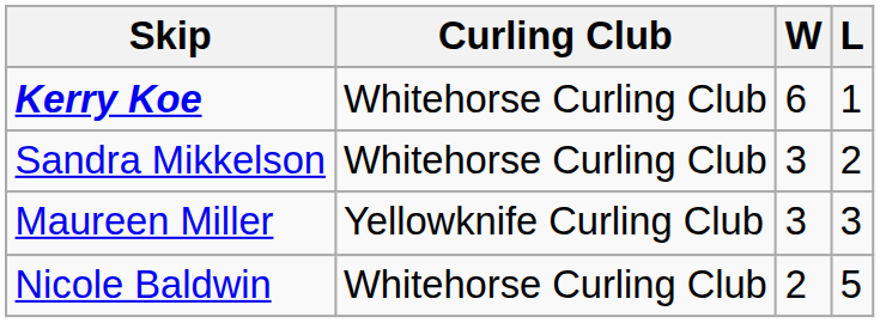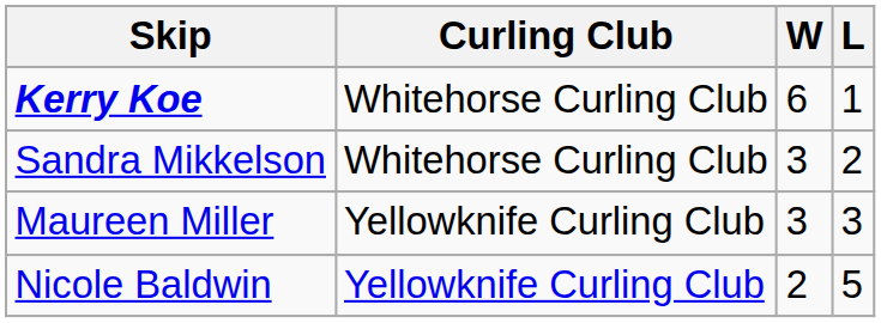Nicole Baldwin | Curling Club: Whitehorse Curling Club -> Yellowknife Curling Club
